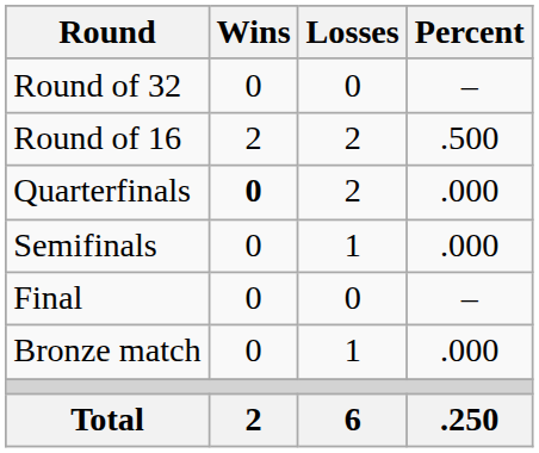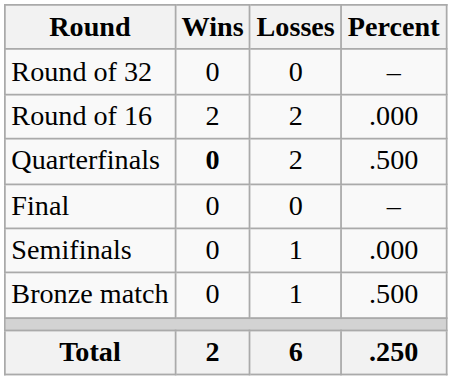Round of 16 | Percent: .500 -> .000
Quarterfinals | Percent: .000 -> .500
rows swapped: Semifinals <-> Final
Bronze match | Percent: .000 -> .500
